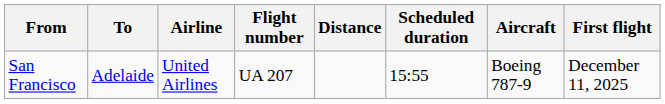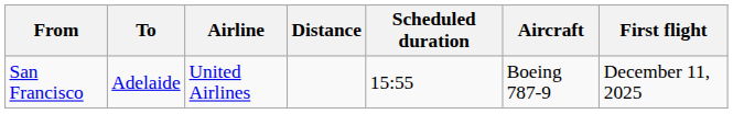- column: Flight number | UA 207
